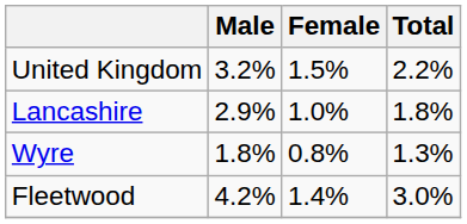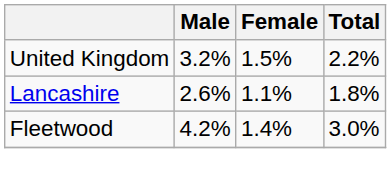Lancashire | Male: 2.9% -> 2.6%
Lancashire | Female: 1.0% -> 1.1%
- row: Wyre | 1.8% | 0.8% | 1.3%
